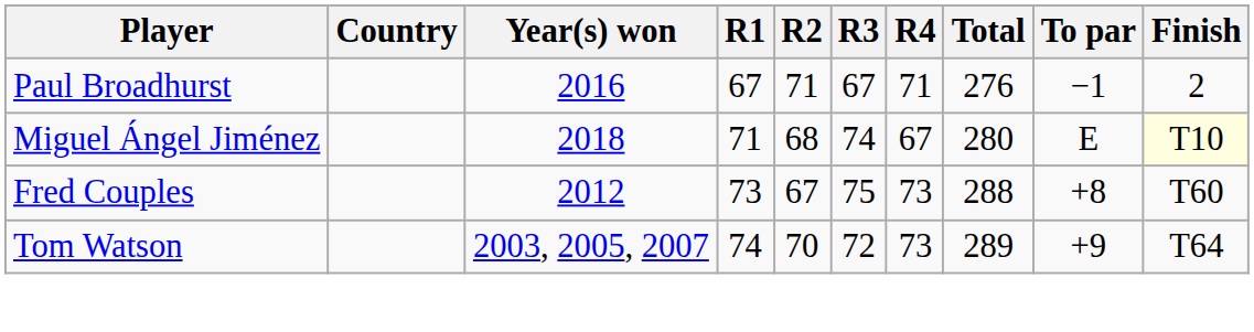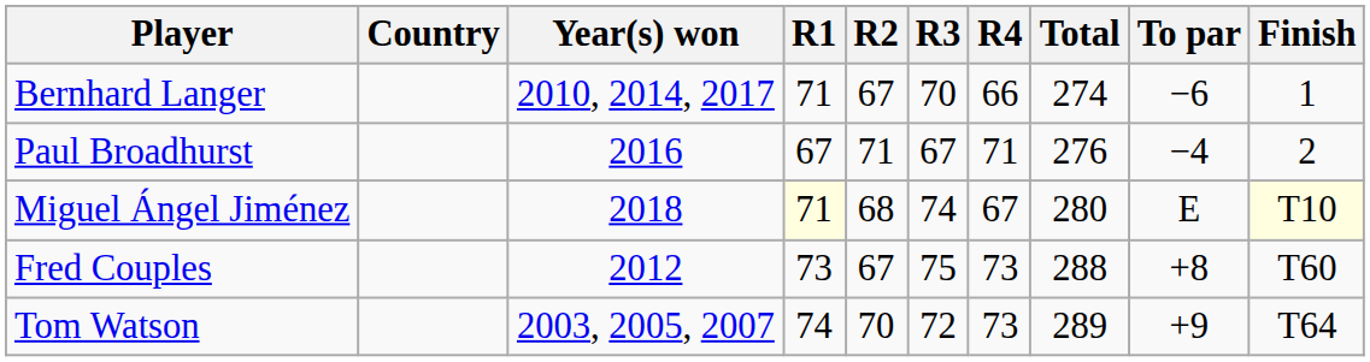+ row: Bernhard Langer | 2010, 2014, 2017 | 71 | 67 | 70 | 66 | 274 | −6 | 1
Paul Broadhurst | To par: −1 -> −4
Miguel Ángel Jiménez | R1: no background -> lightyellow background
